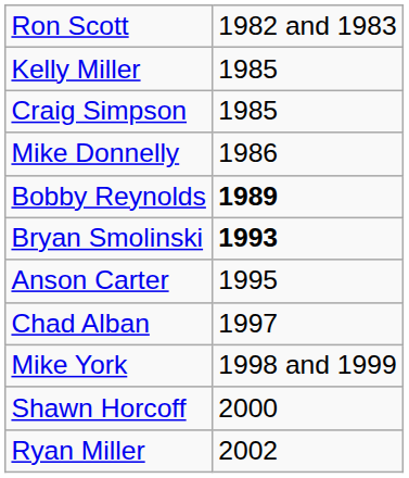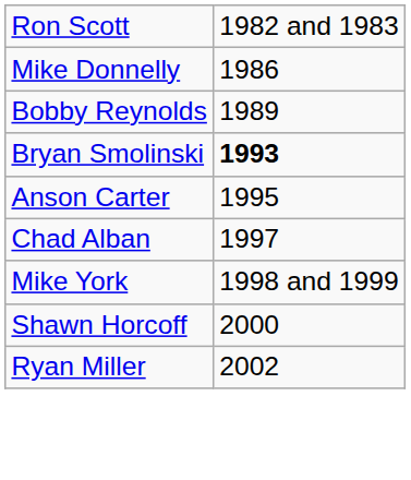- row: Kelly Miller | 1985
- row: Craig Simpson | 1985
Bobby Reynolds | column 2: bold -> normal
